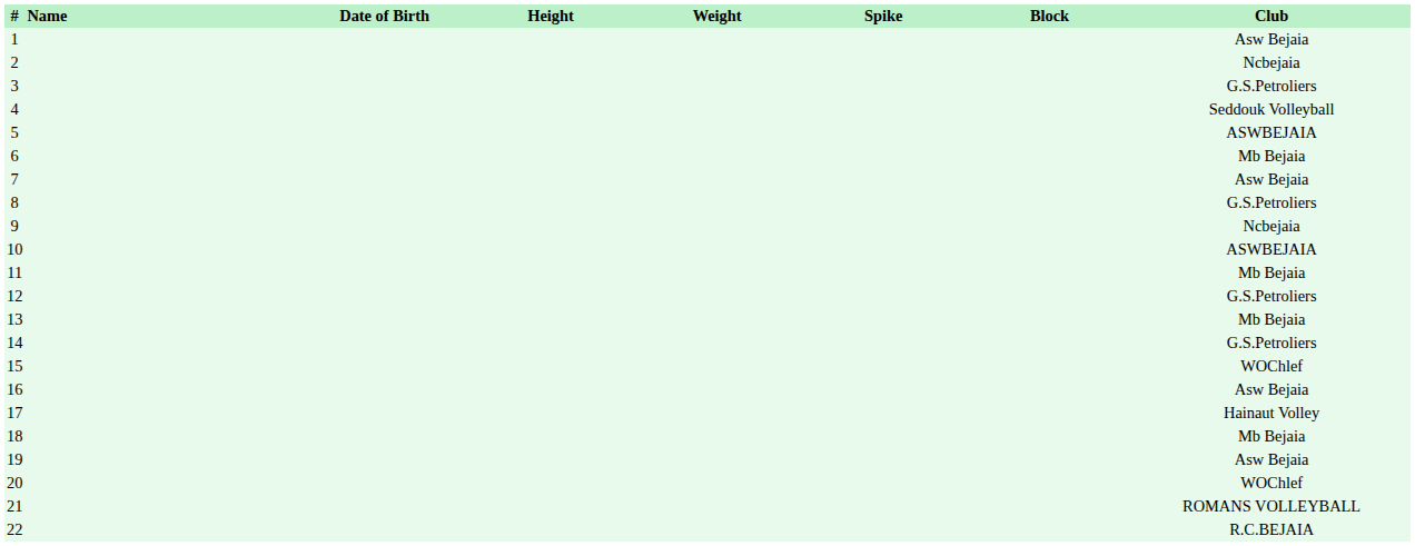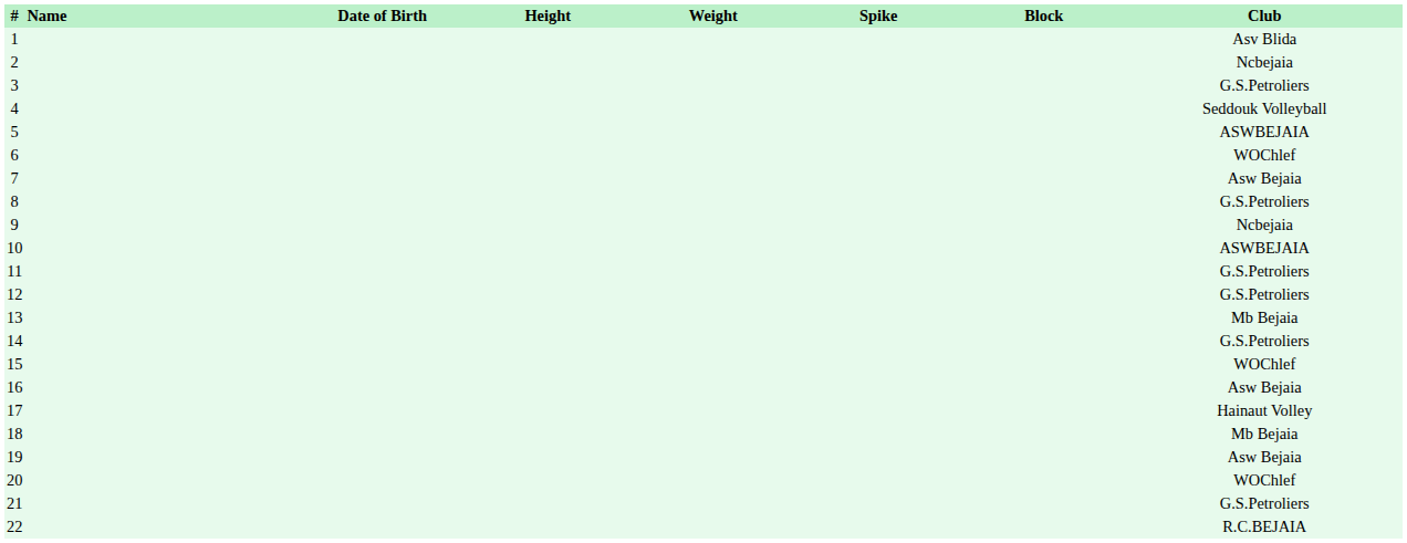1 | Club: Asw Bejaia -> Asv Blida
6 | Club: Mb Bejaia -> WOChlef
11 | Club: Mb Bejaia -> G.S.Petroliers
21 | Club: ROMANS VOLLEYBALL -> G.S.Petroliers
